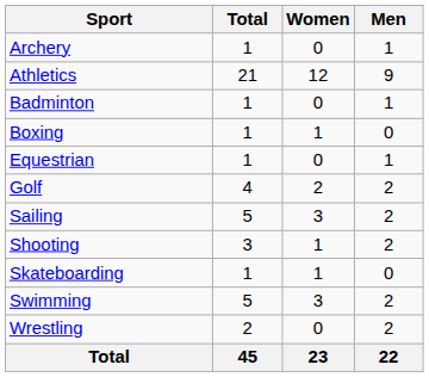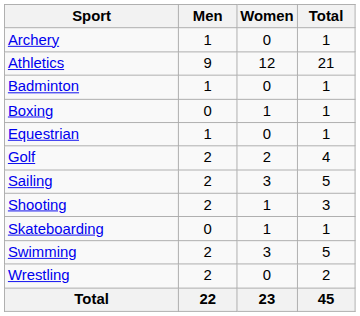columns swapped: Men <-> Total
